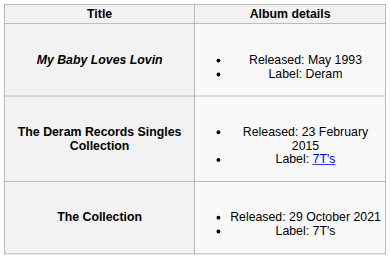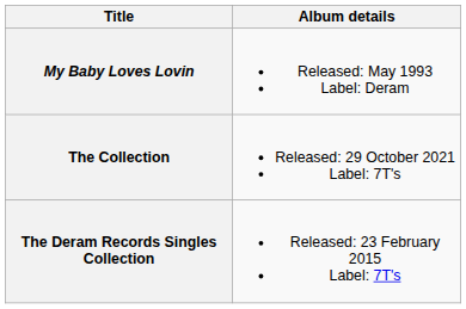rows swapped: The Deram Records Singles Collection <-> The Collection
